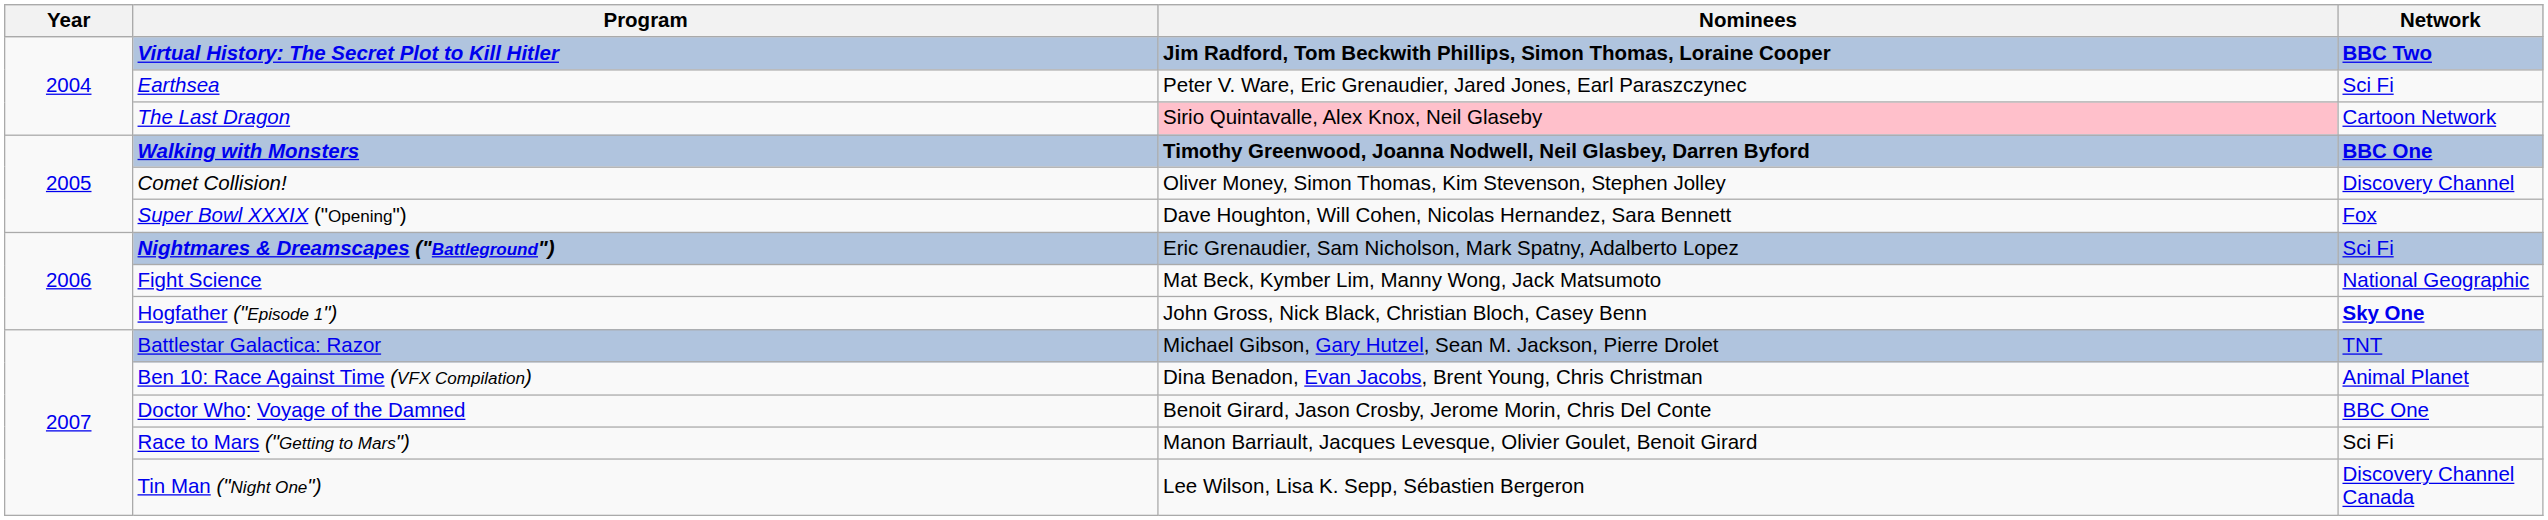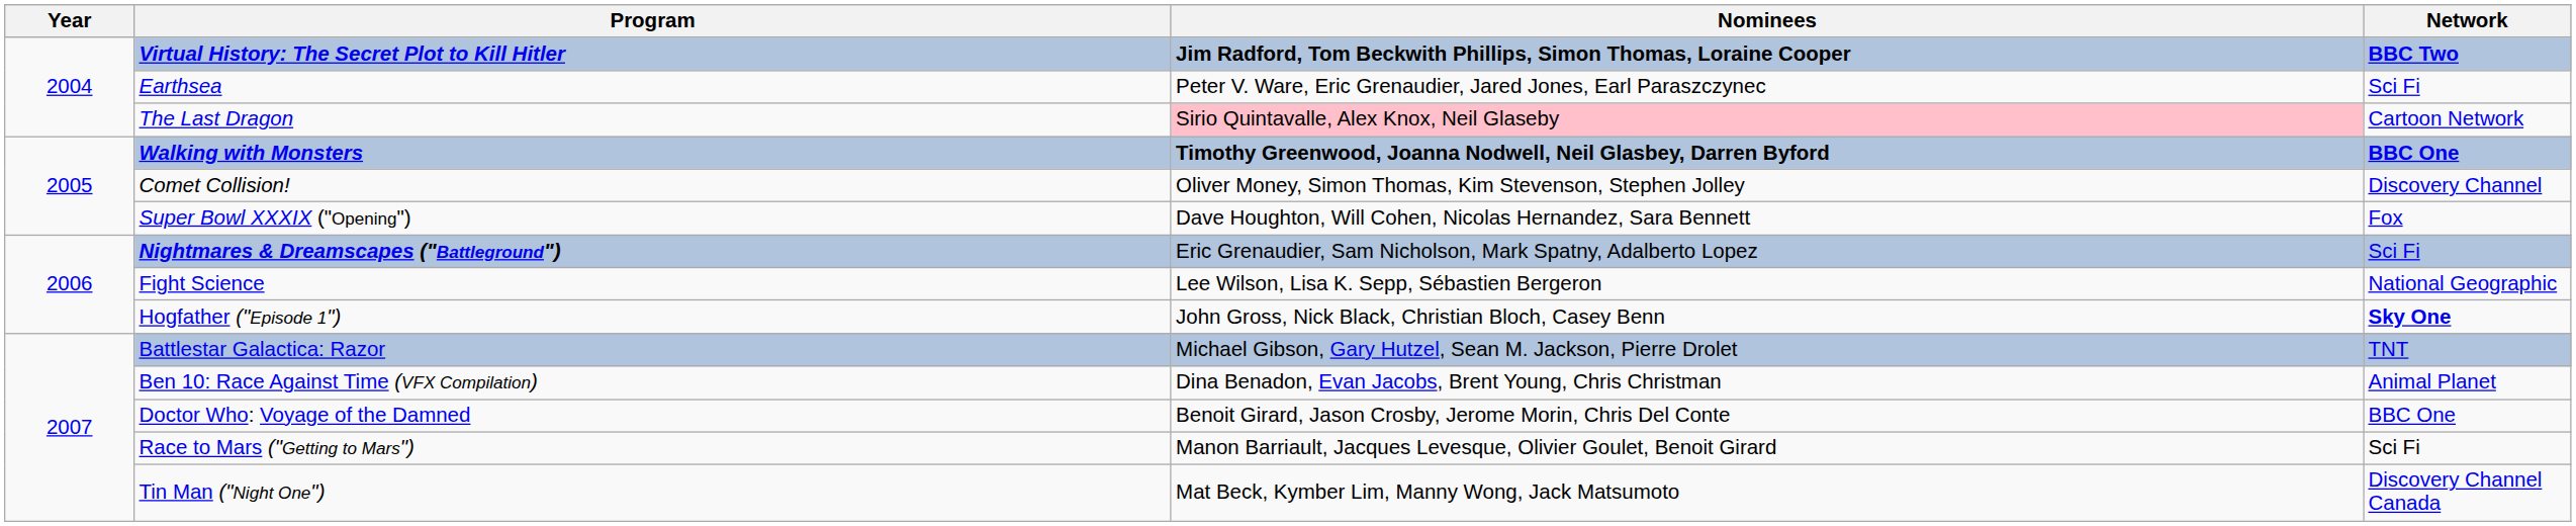Fight Science | Nominees: Mat Beck, Kymber Lim, Manny Wong, Jack Matsumoto -> Lee Wilson, Lisa K. Sepp, Sébastien Bergeron
Tin Man ("Night One") | Nominees: Lee Wilson, Lisa K. Sepp, Sébastien Bergeron -> Mat Beck, Kymber Lim, Manny Wong, Jack Matsumoto
